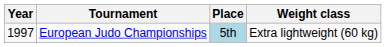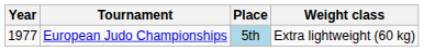European Judo Championships | Year: 1997 -> 1977
